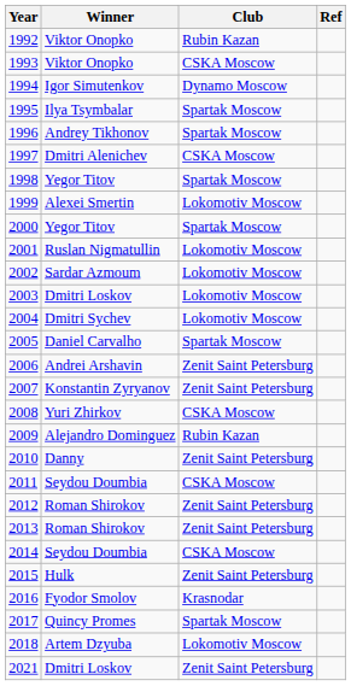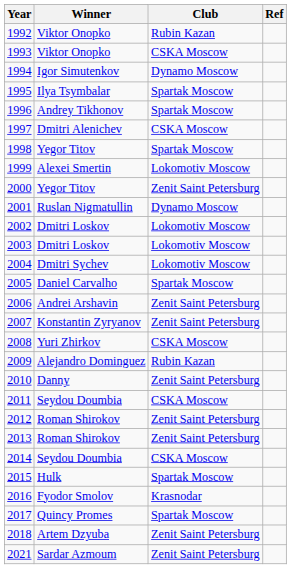2000 | Club: Spartak Moscow -> Zenit Saint Petersburg
2001 | Club: Lokomotiv Moscow -> Dynamo Moscow
2002 | Winner: Sardar Azmoum -> Dmitri Loskov
2015 | Club: Zenit Saint Petersburg -> Spartak Moscow
2018 | Club: Lokomotiv Moscow -> Zenit Saint Petersburg
2021 | Winner: Dmitri Loskov -> Sardar Azmoum
